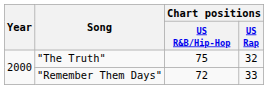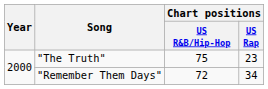"The Truth" | Chart positions / US Rap: 32 -> 23
"Remember Them Days" | Chart positions / US Rap: 33 -> 34
